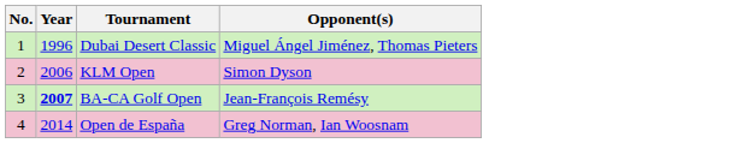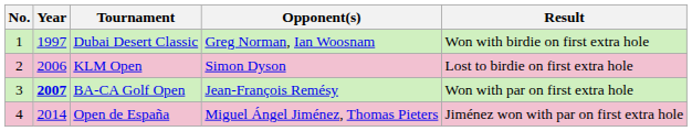+ column: Result | Won with birdie on first extra hole | Lost to birdie on first extra hole | Won with par on first extra hole | Jiménez won with par on first extra hole
Dubai Desert Classic | Year: 1996 -> 1997
Dubai Desert Classic | Opponent(s): Miguel Ángel Jiménez, Thomas Pieters -> Greg Norman, Ian Woosnam
Open de España | Opponent(s): Greg Norman, Ian Woosnam -> Miguel Ángel Jiménez, Thomas Pieters
